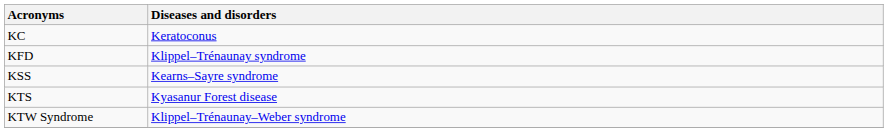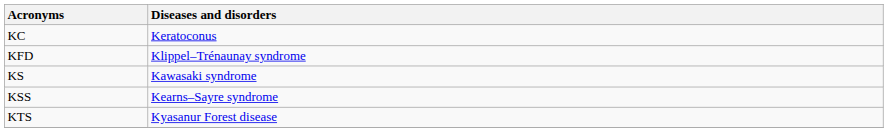+ row: KS | Kawasaki syndrome
- row: KTW Syndrome | Klippel–Trénaunay–Weber syndrome
